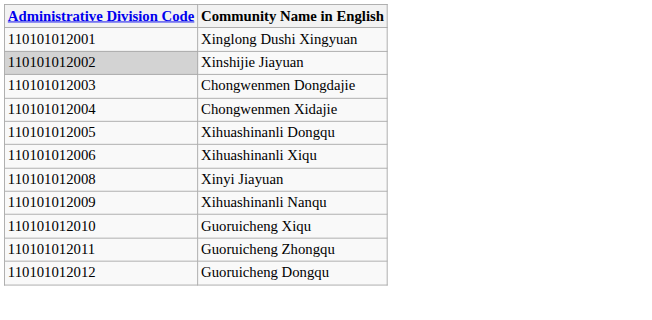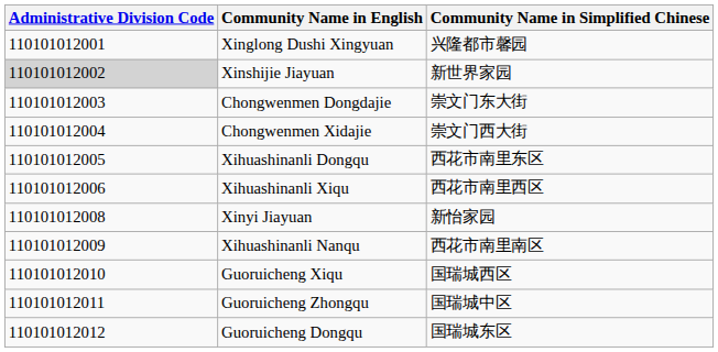+ column: Community Name in Simplified Chinese | 兴隆都市馨园 | 新世界家园 | 崇文门东大街 | 崇文门西大街 | 西花市南里东区 | 西花市南里西区 | 新怡家园 | 西花市南里南区 | 国瑞城西区 | 国瑞城中区 | 国瑞城东区
